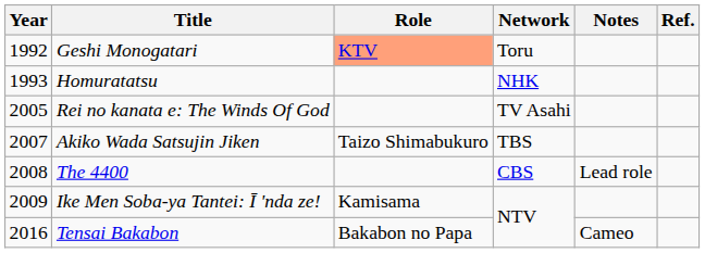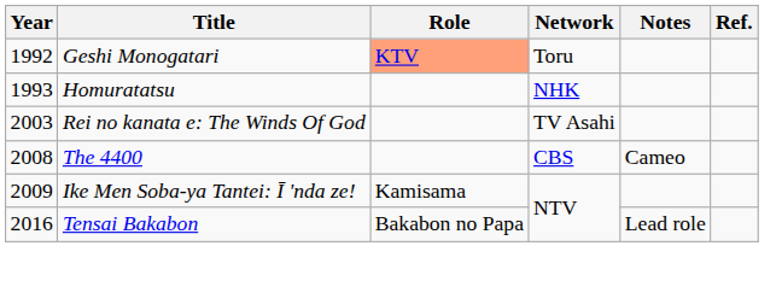Rei no kanata e: The Winds Of God | Year: 2005 -> 2003
- row: 2007 | Akiko Wada Satsujin Jiken | Taizo Shimabukuro | TBS
The 4400 | Notes: Lead role -> Cameo
Tensai Bakabon | Notes: Cameo -> Lead role
